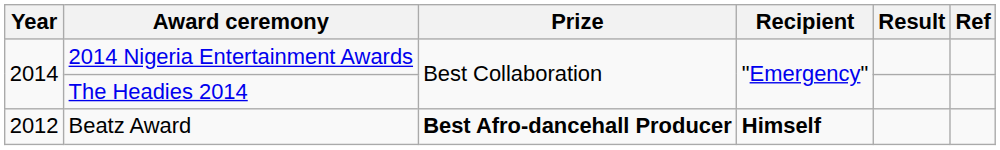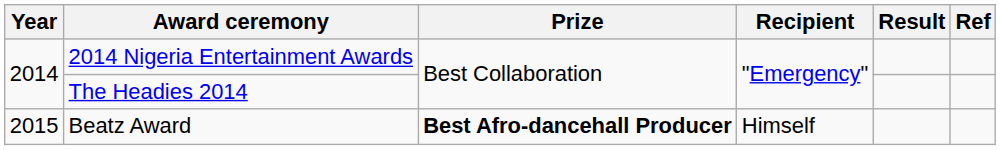Beatz Award | Year: 2012 -> 2015
Beatz Award | Recipient: bold -> normal
